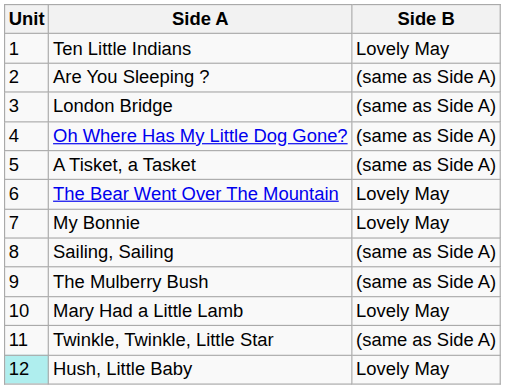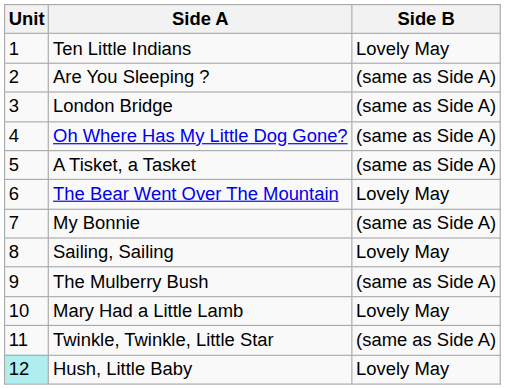My Bonnie | Side B: Lovely May -> (same as Side A)
Sailing, Sailing | Side B: (same as Side A) -> Lovely May
